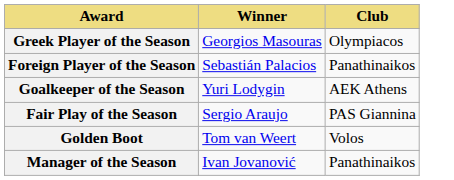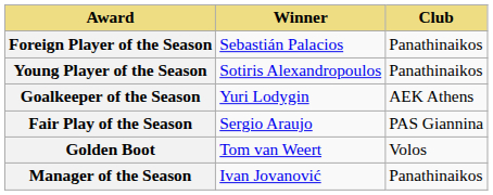- row: Greek Player of the Season | Georgios Masouras | Olympiacos
+ row: Young Player of the Season | Sotiris Alexandropoulos | Panathinaikos
